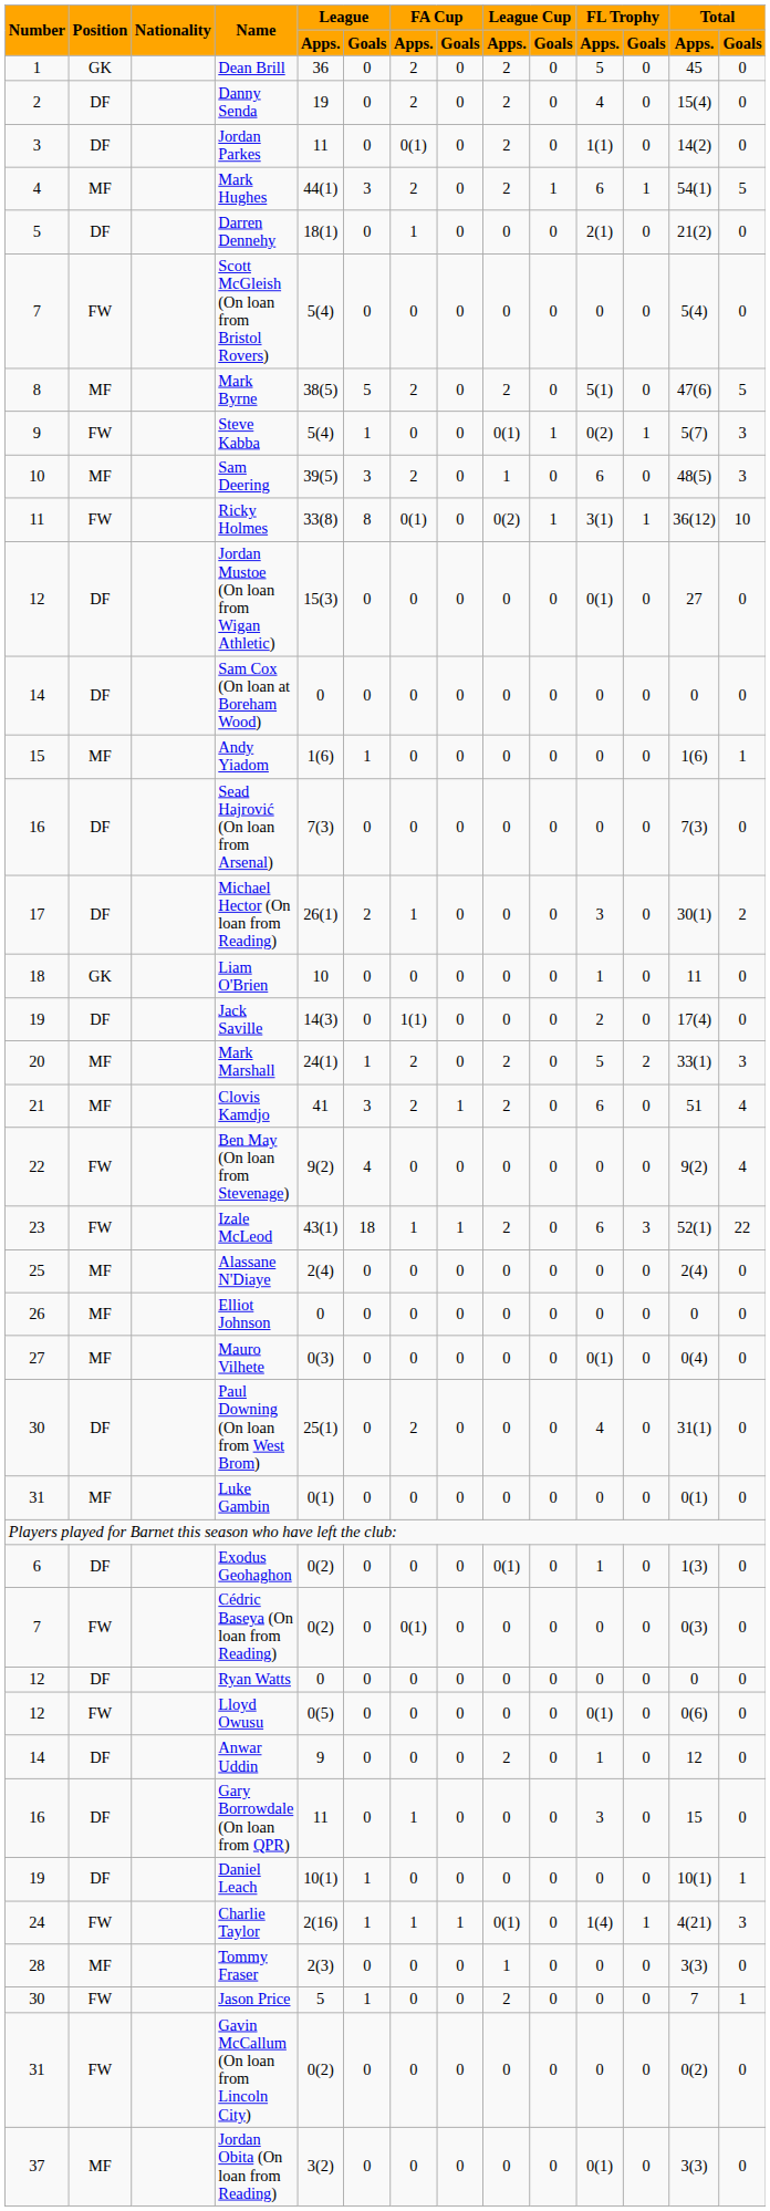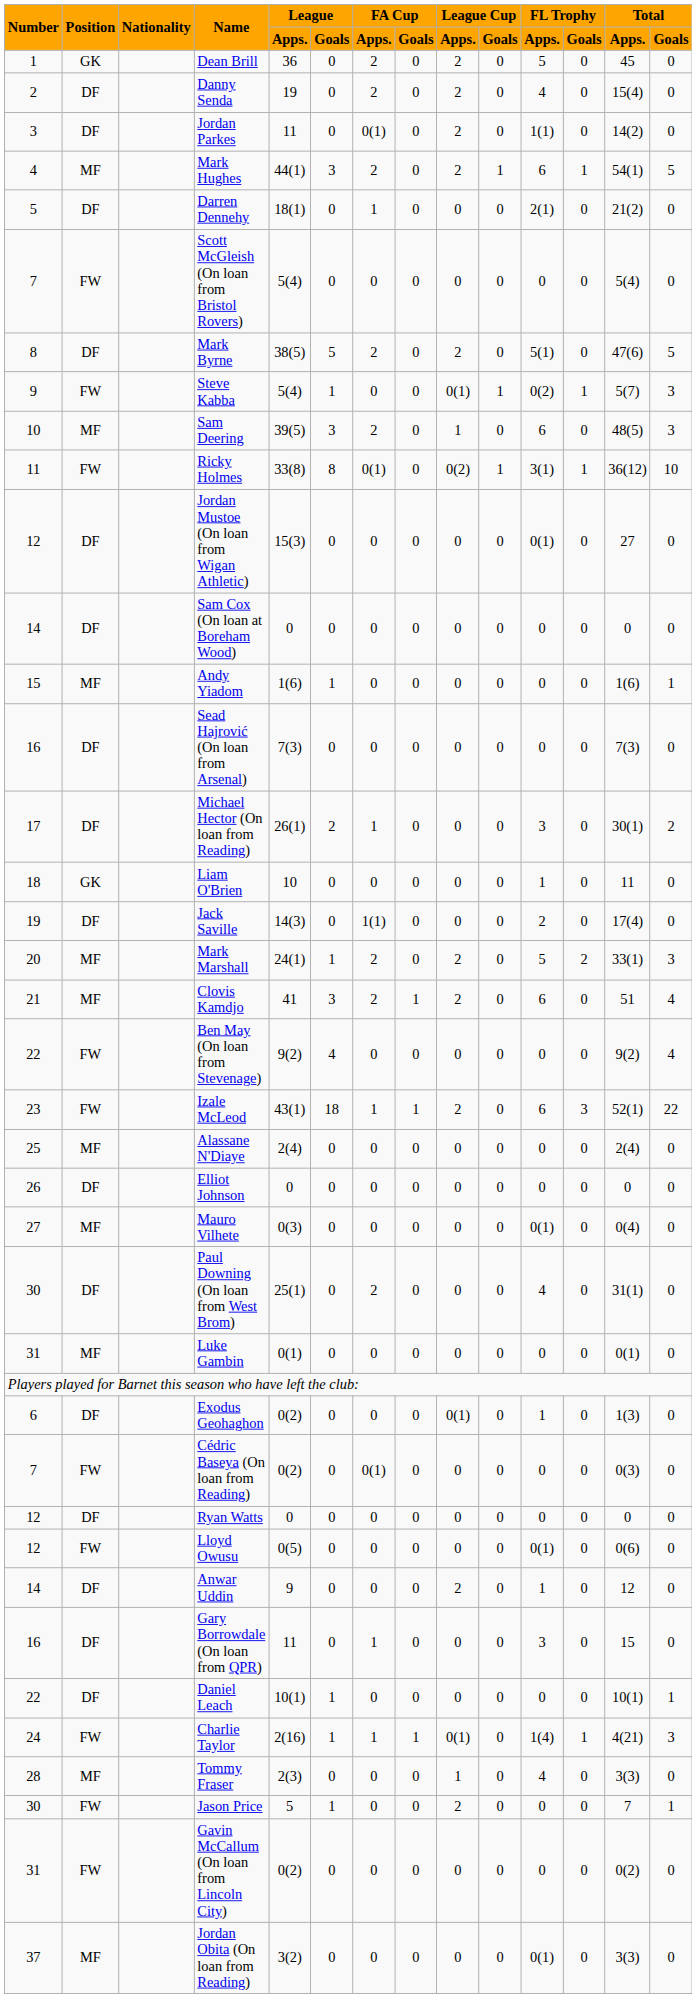Mark Byrne | Position: MF -> DF
Elliot Johnson | Position: MF -> DF
Daniel Leach | Number: 19 -> 22
Tommy Fraser | FL Trophy / Apps.: 0 -> 4
